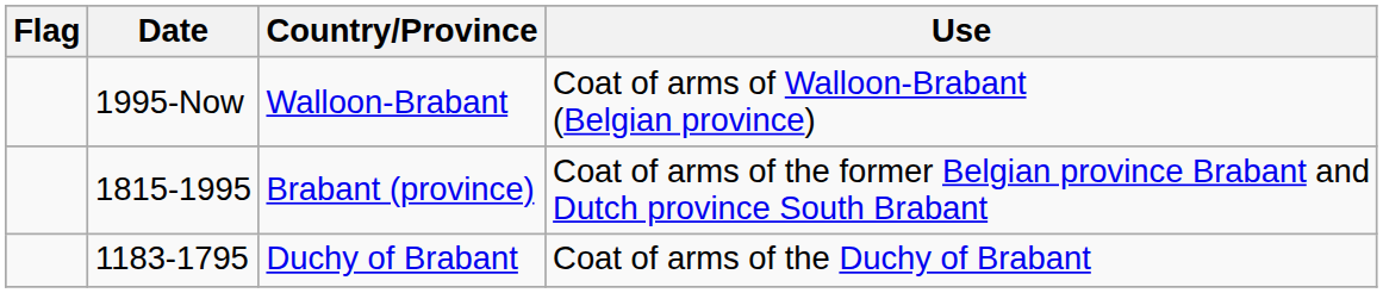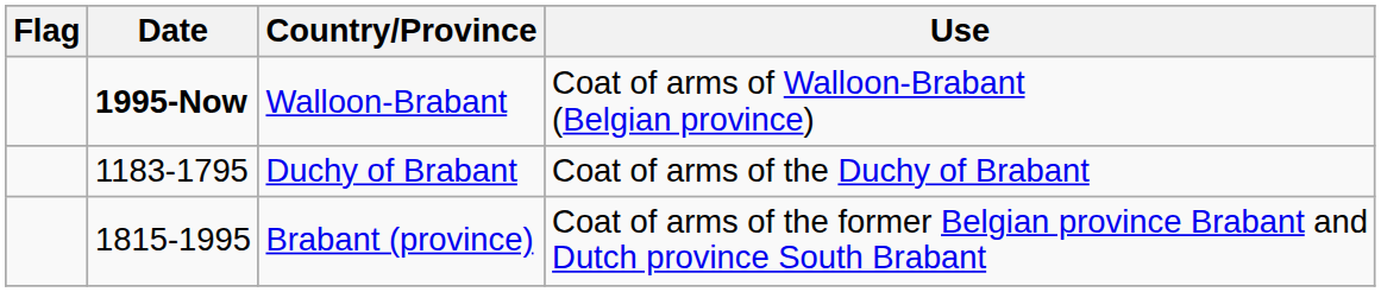Walloon-Brabant | Date: normal -> bold
rows swapped: Brabant (province) <-> Duchy of Brabant
